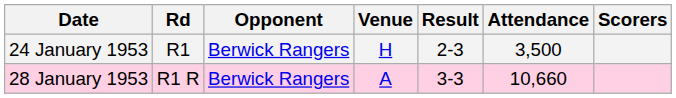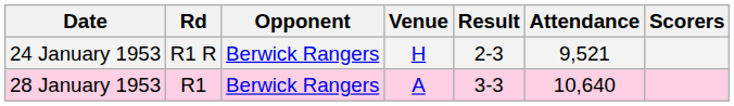24 January 1953 | Rd: R1 -> R1 R
24 January 1953 | Attendance: 3,500 -> 9,521
28 January 1953 | Rd: R1 R -> R1
28 January 1953 | Attendance: 10,660 -> 10,640
